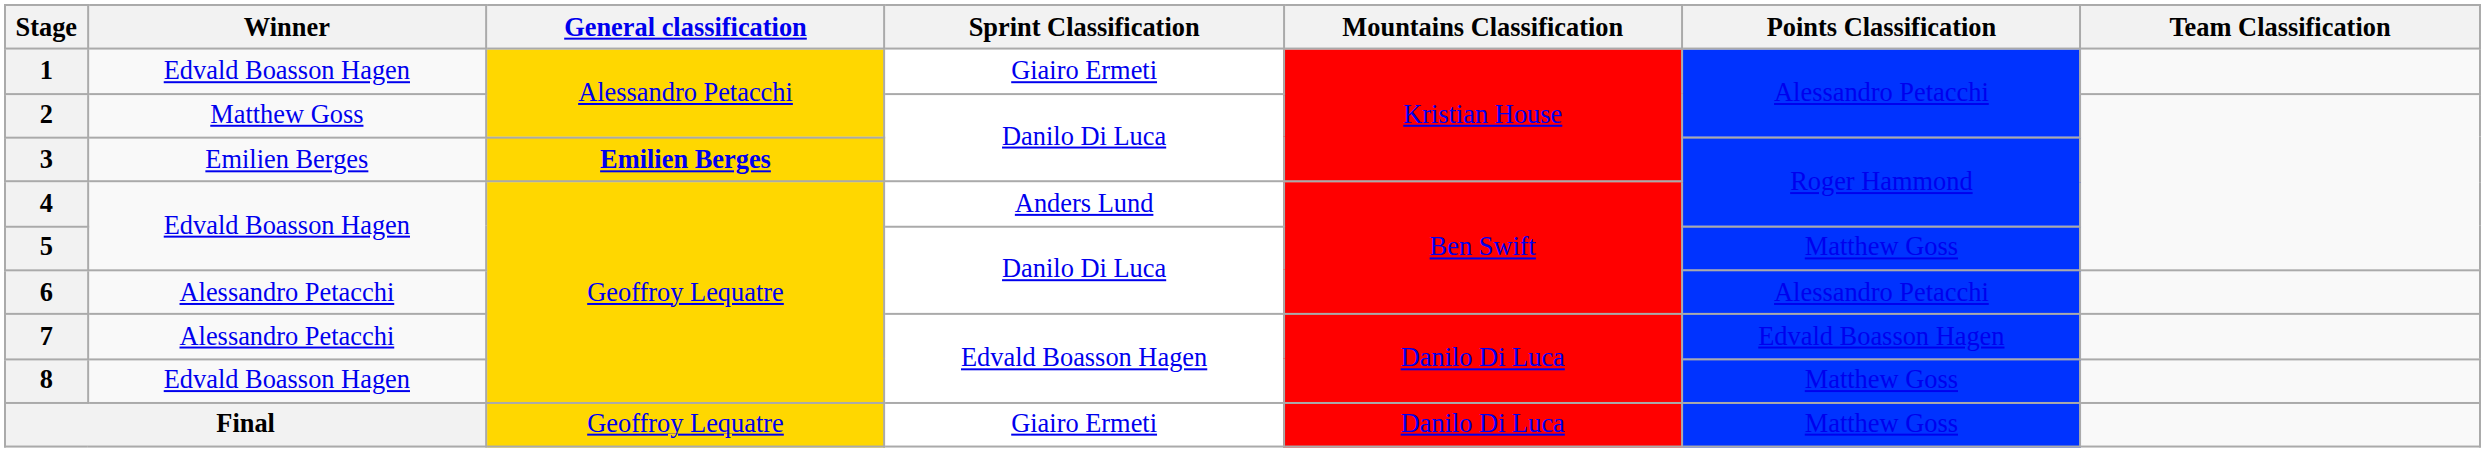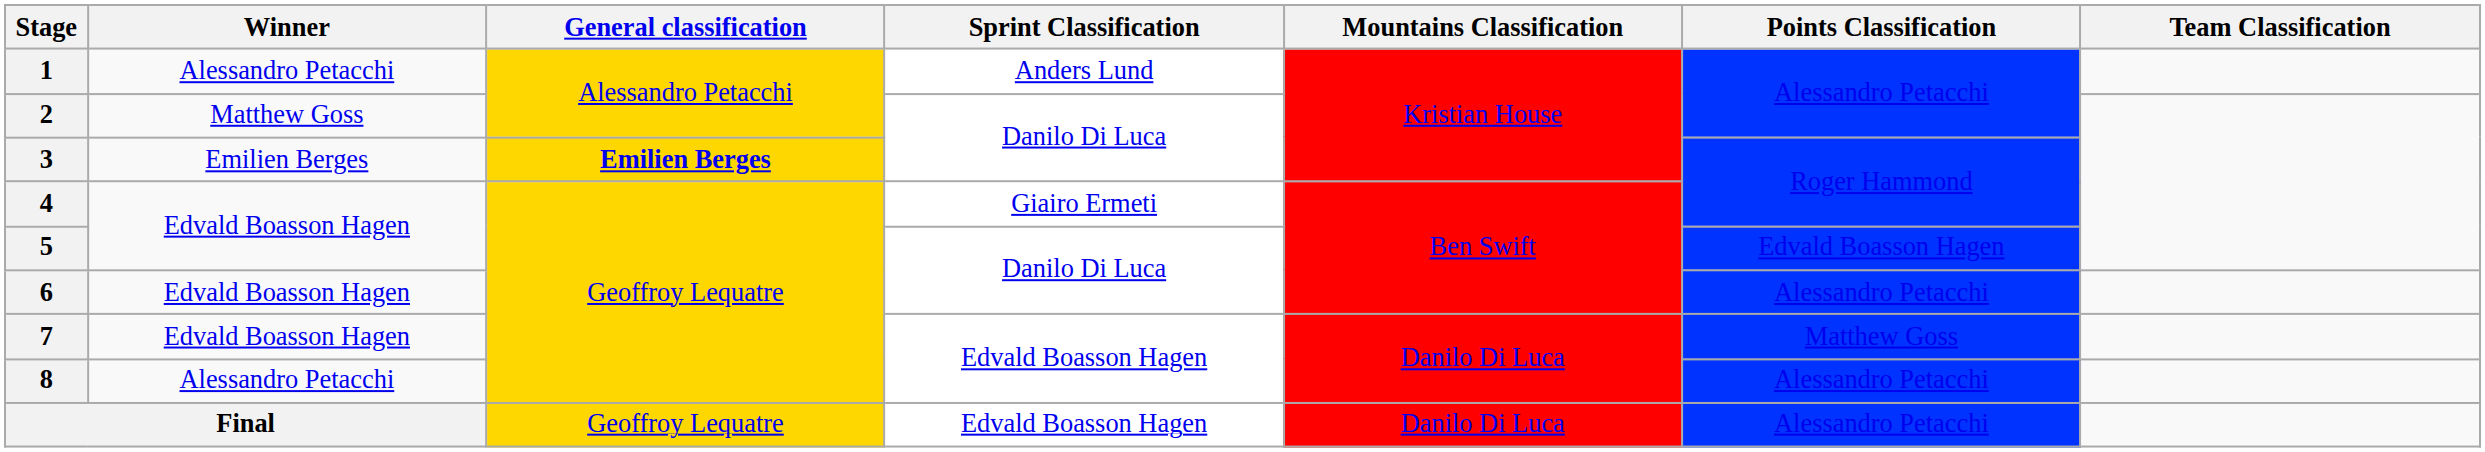1 | Winner: Edvald Boasson Hagen -> Alessandro Petacchi
1 | Sprint Classification: Giairo Ermeti -> Anders Lund
4 | Sprint Classification: Anders Lund -> Giairo Ermeti
5 | Points Classification: Matthew Goss -> Edvald Boasson Hagen
6 | Winner: Alessandro Petacchi -> Edvald Boasson Hagen
7 | Winner: Alessandro Petacchi -> Edvald Boasson Hagen
7 | Points Classification: Edvald Boasson Hagen -> Matthew Goss
8 | Winner: Edvald Boasson Hagen -> Alessandro Petacchi
8 | Points Classification: Matthew Goss -> Alessandro Petacchi
Final | Sprint Classification: Giairo Ermeti -> Edvald Boasson Hagen
Final | Points Classification: Matthew Goss -> Alessandro Petacchi
